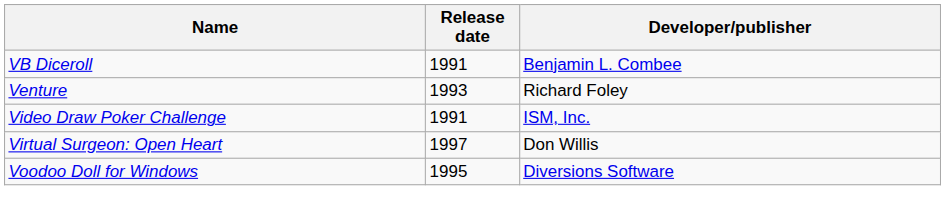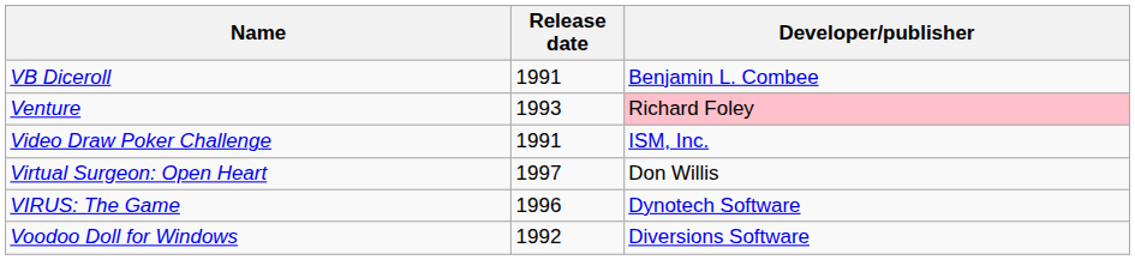Venture | Developer/publisher: no background -> pink background
+ row: VIRUS: The Game | 1996 | Dynotech Software
Voodoo Doll for Windows | Release date: 1995 -> 1992
